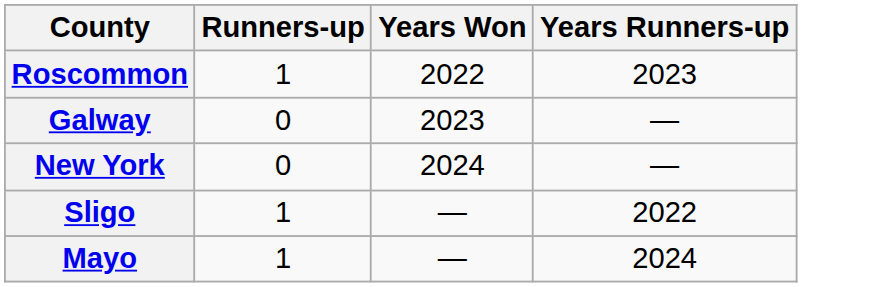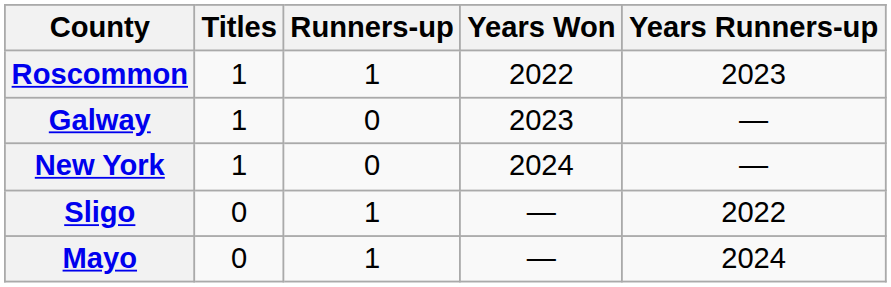+ column: Titles | 1 | 1 | 1 | 0 | 0
